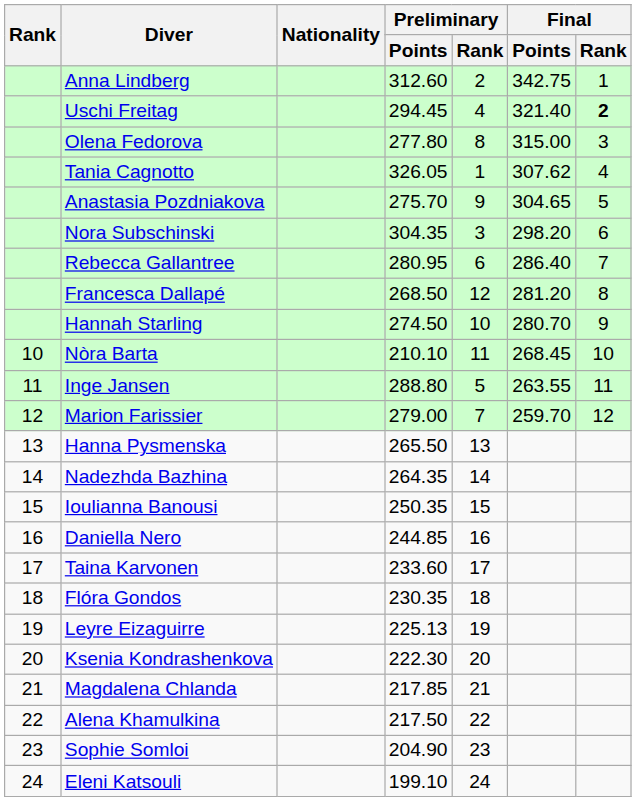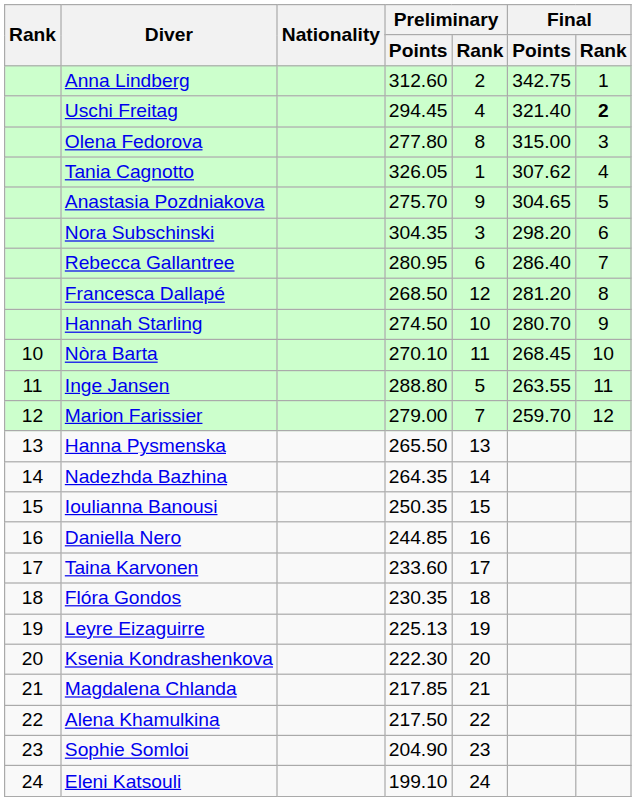Nòra Barta | Preliminary / Points: 210.10 -> 270.10
